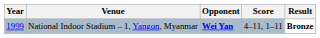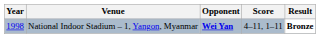National Indoor Stadium – 1, Yangon, Myanmar | Year: 1999 -> 1998
